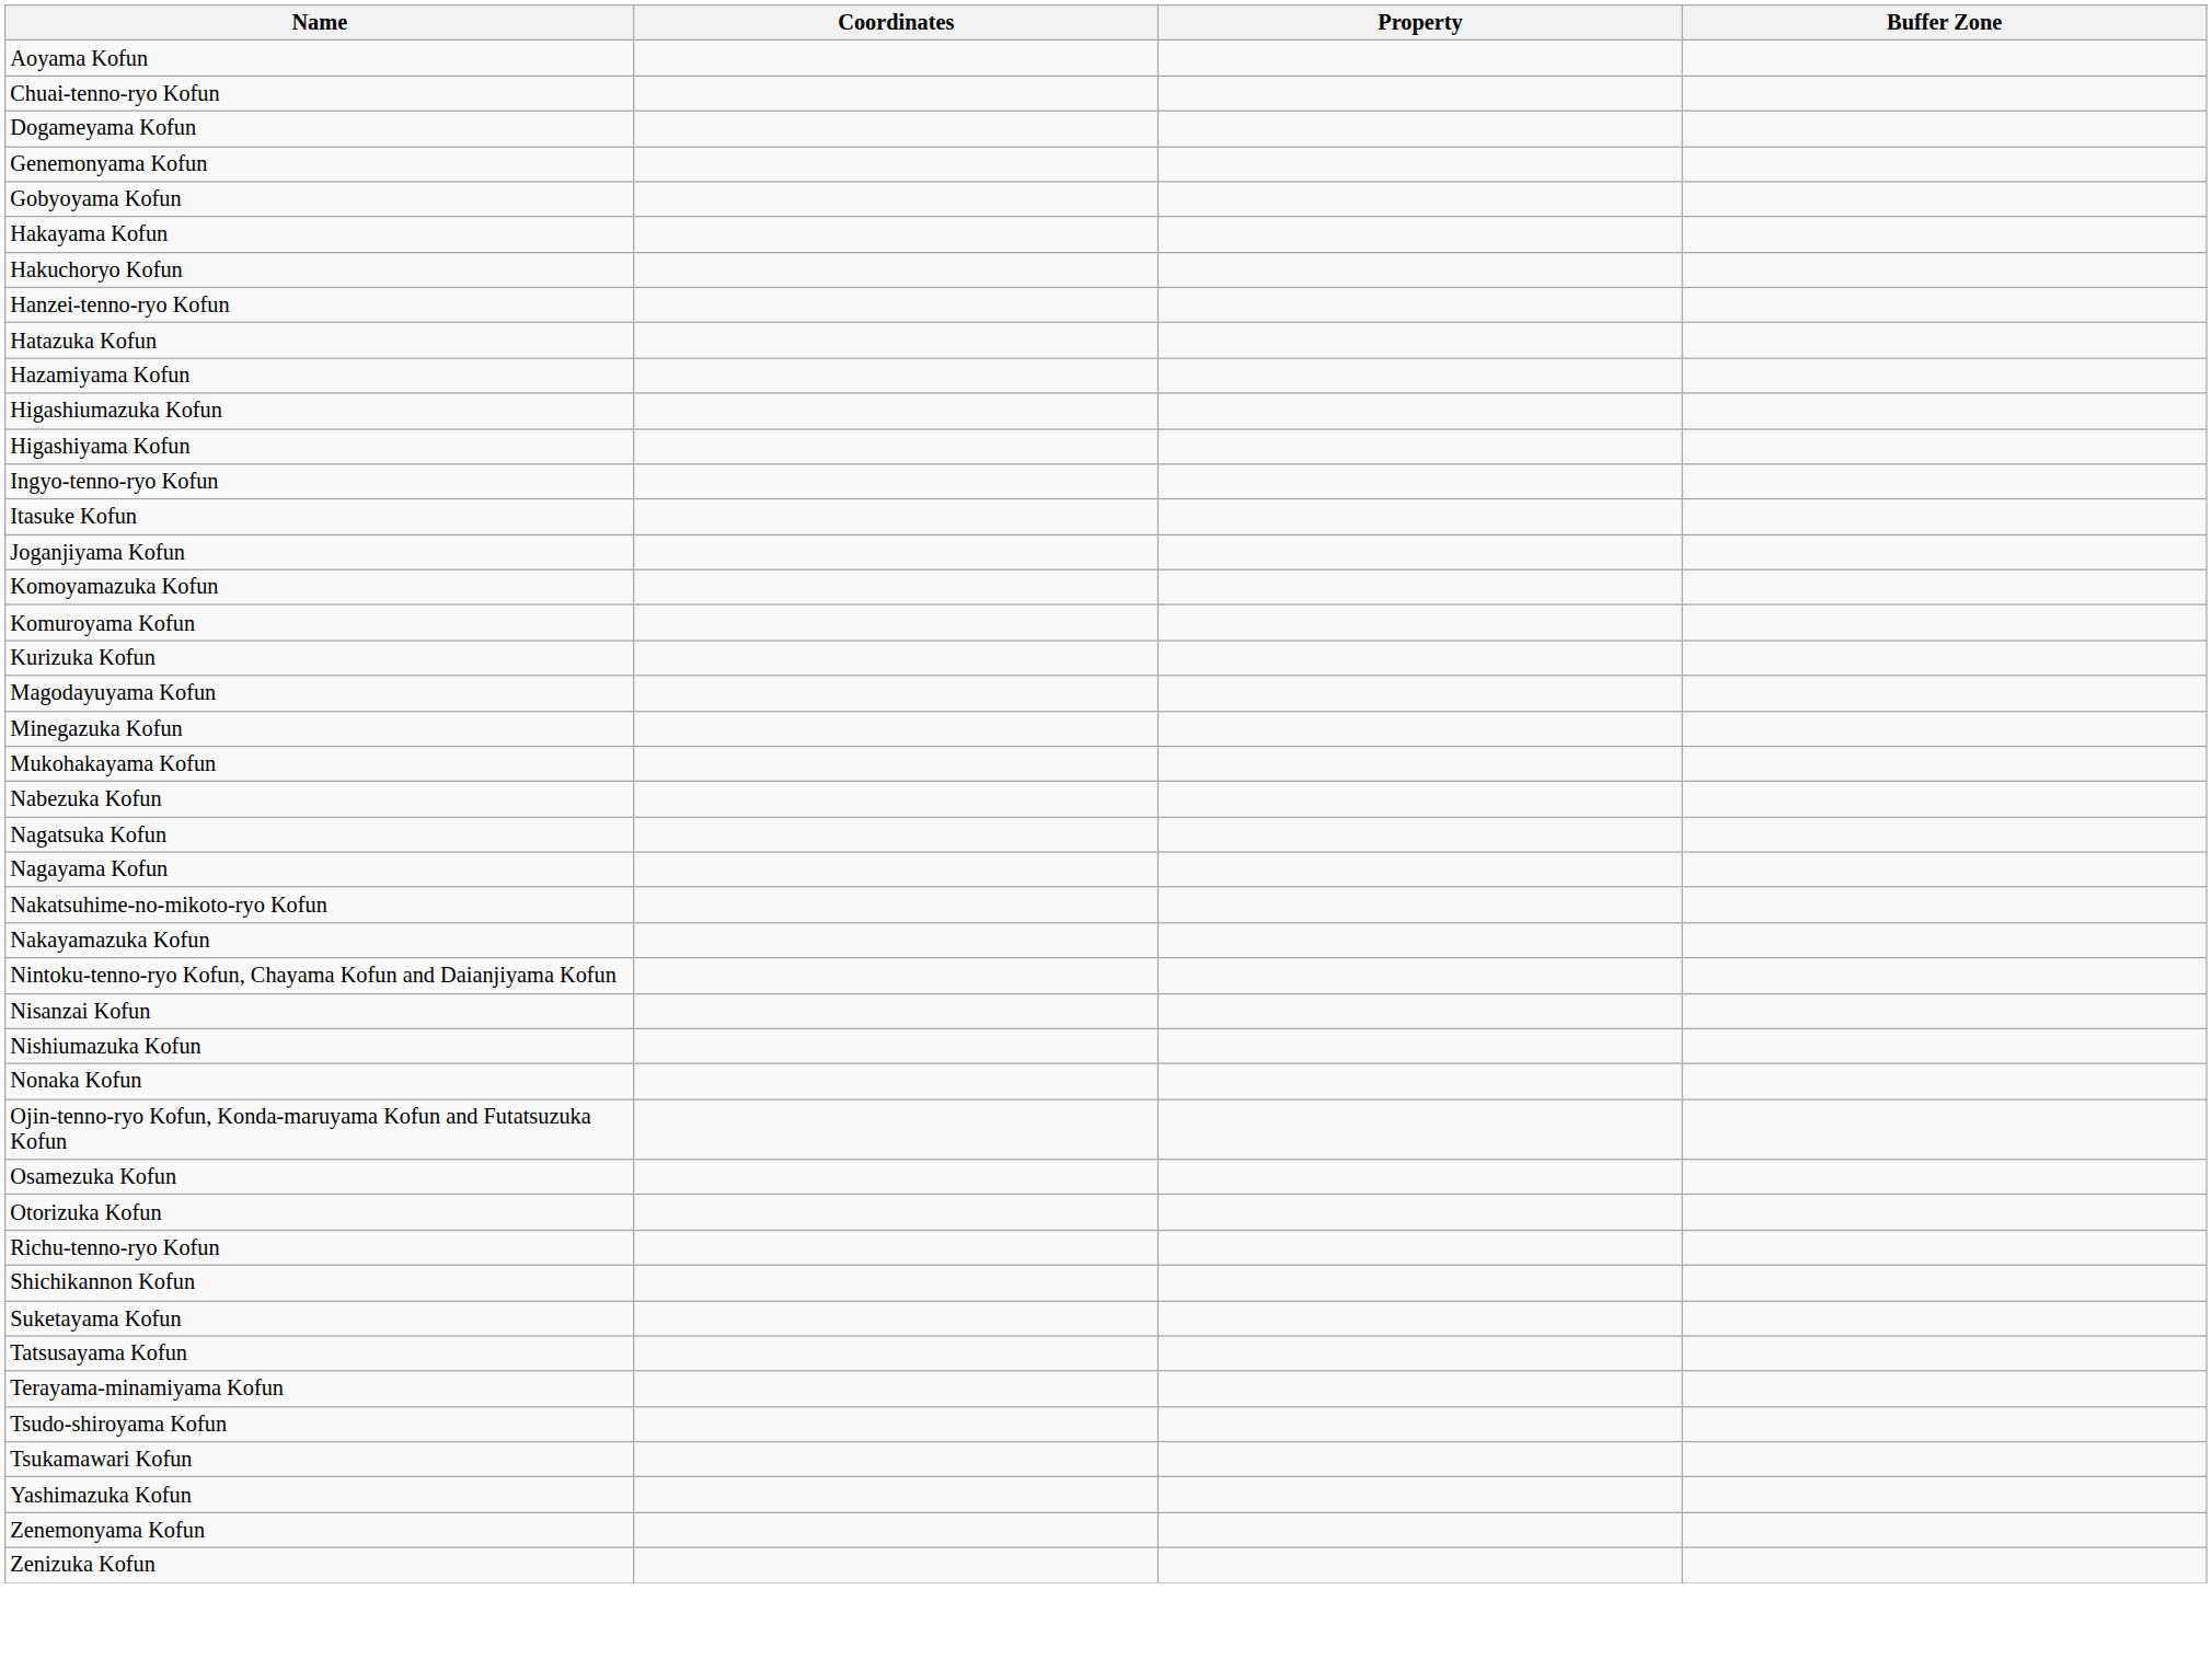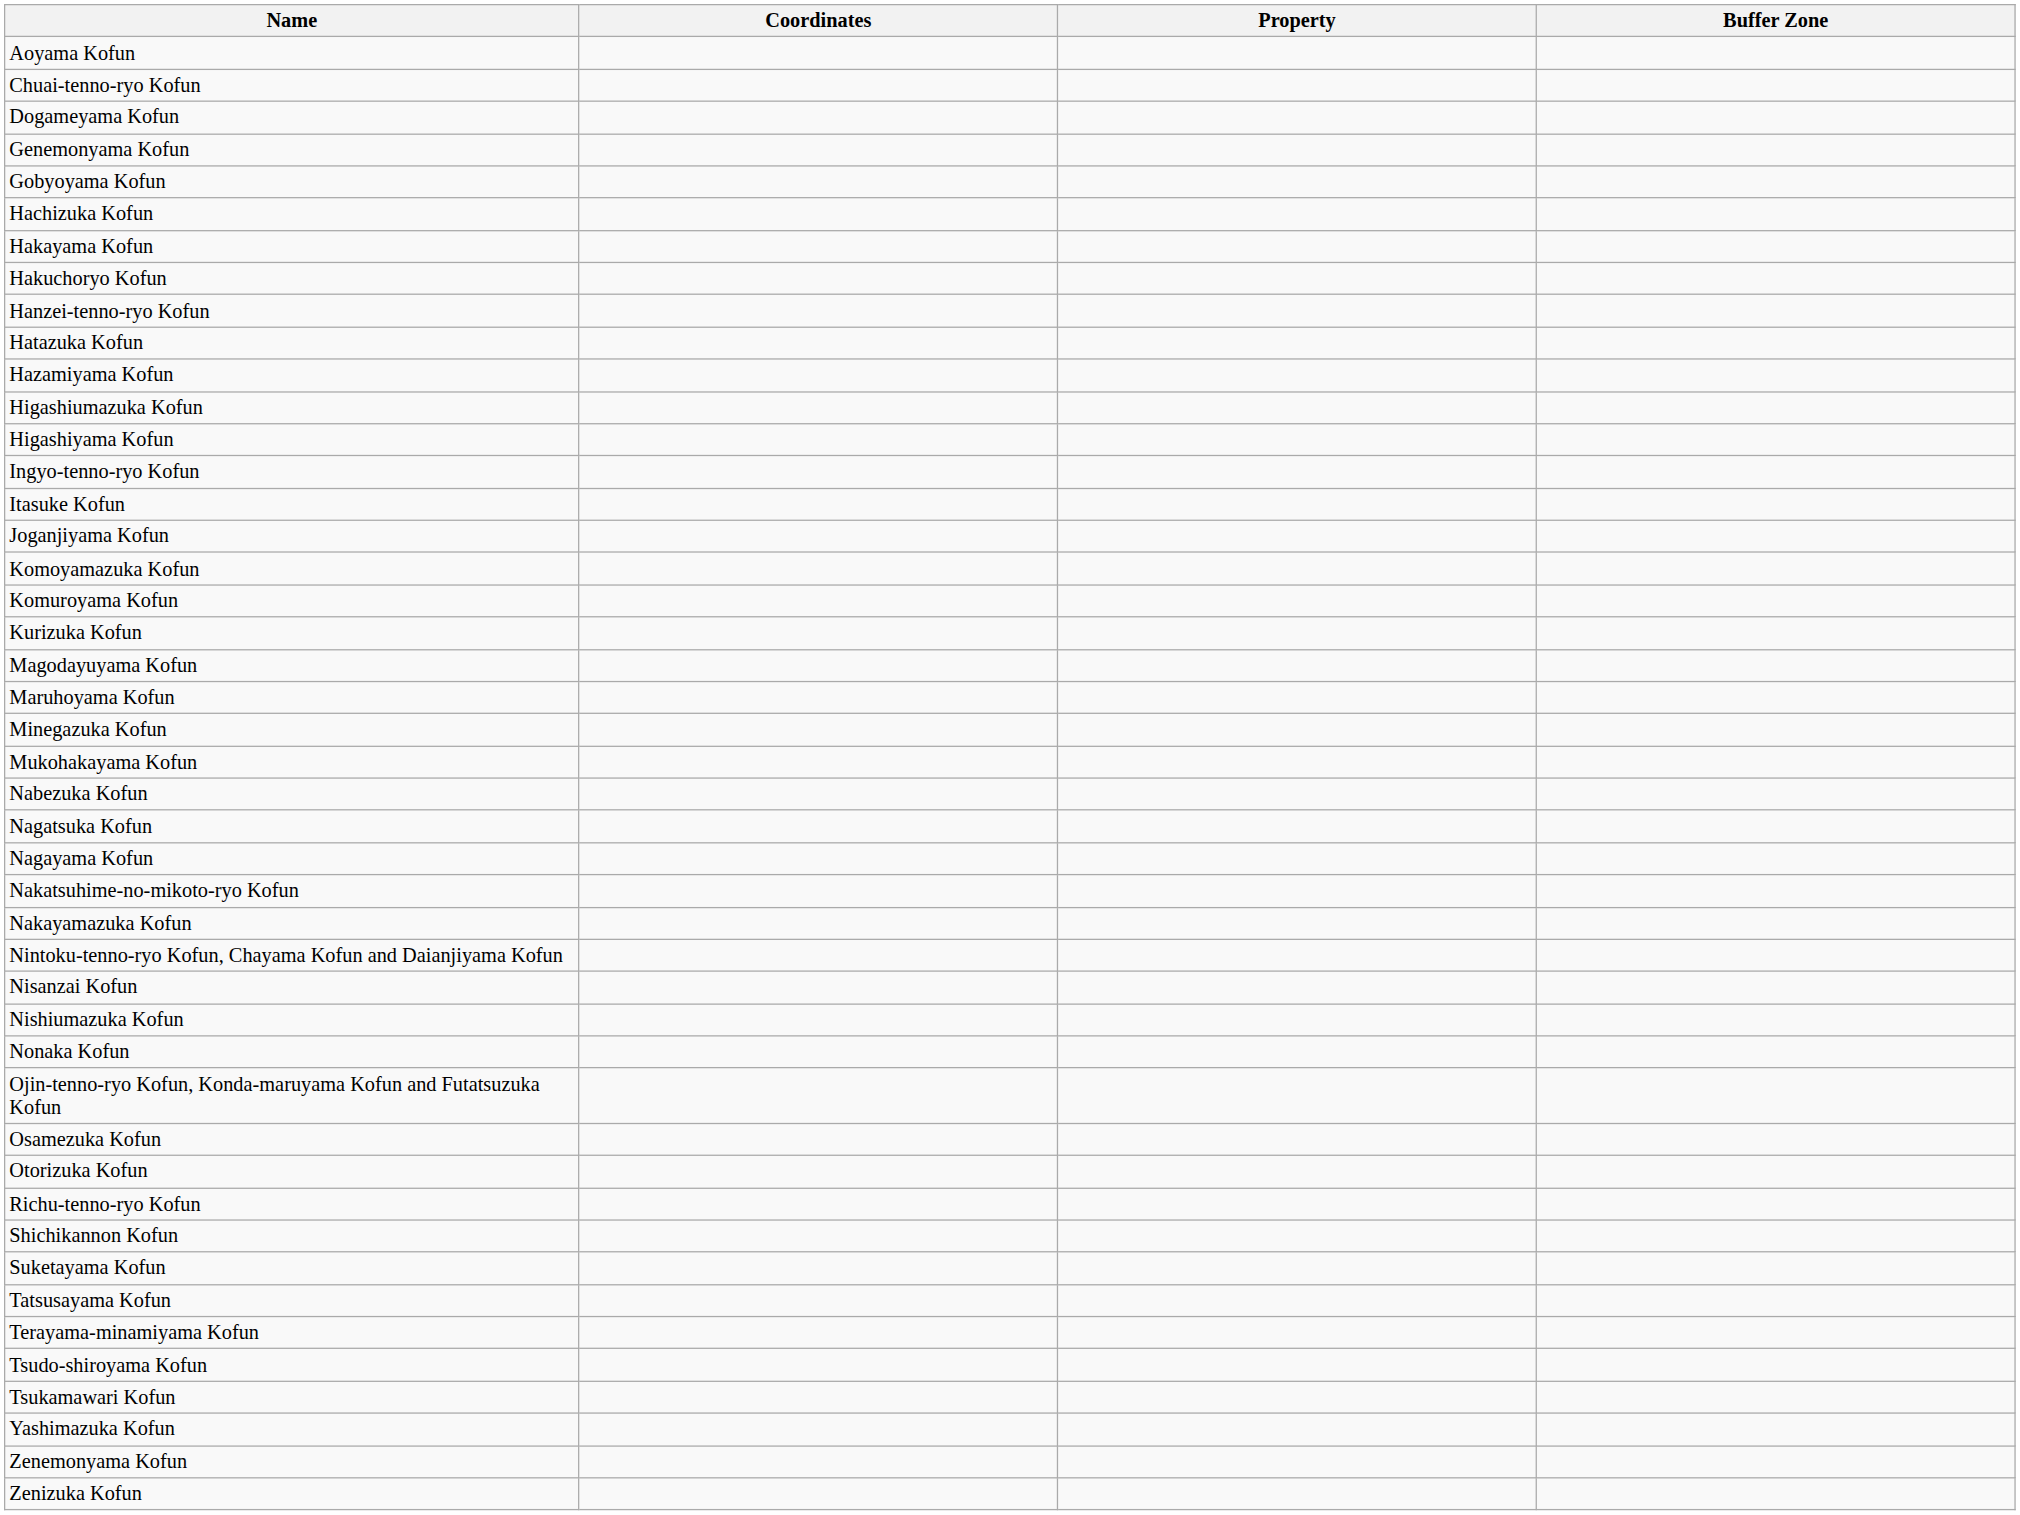+ row: Hachizuka Kofun
+ row: Maruhoyama Kofun
